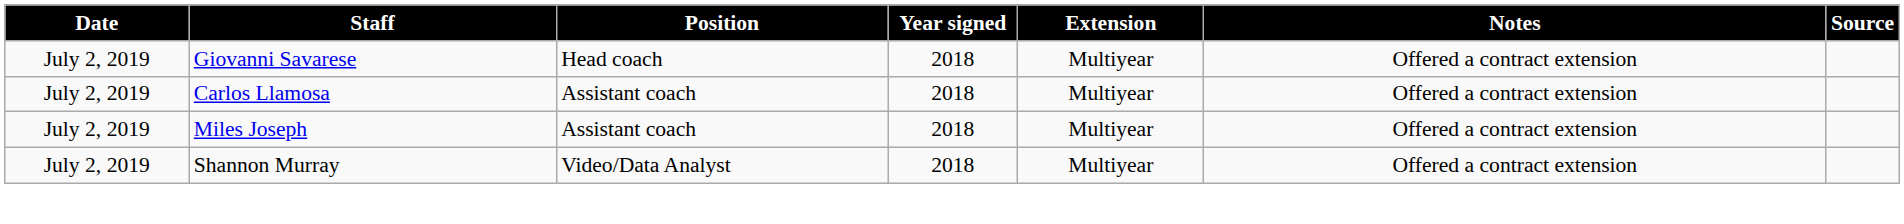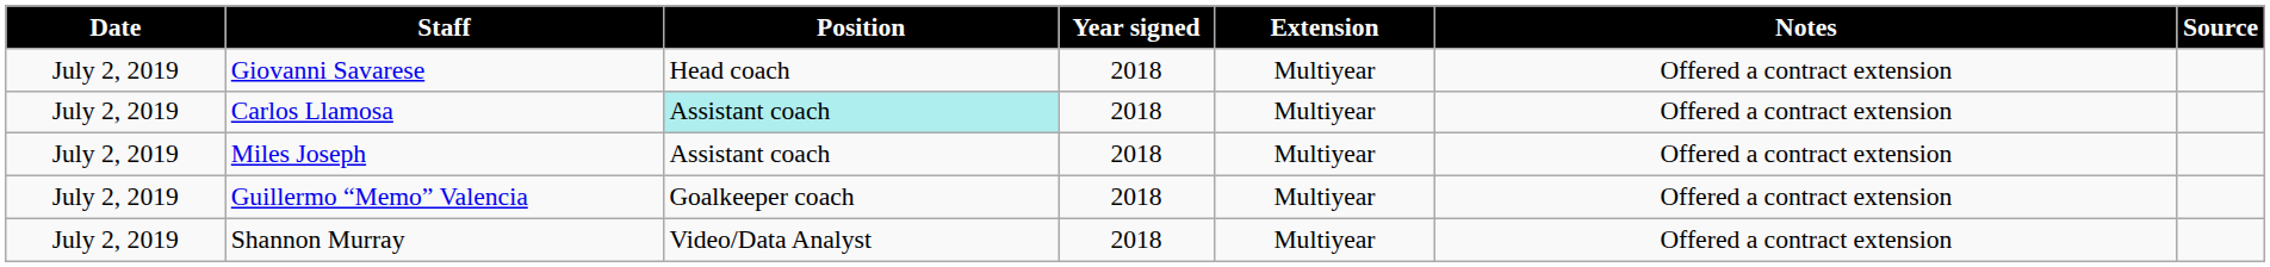Carlos Llamosa | Position: no background -> paleturquoise background
+ row: July 2, 2019 | Guillermo “Memo” Valencia | Goalkeeper coach | 2018 | Multiyear | Offered a contract extension
